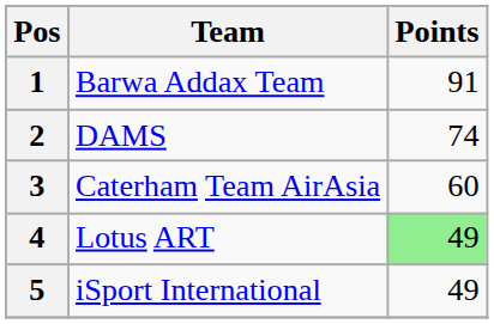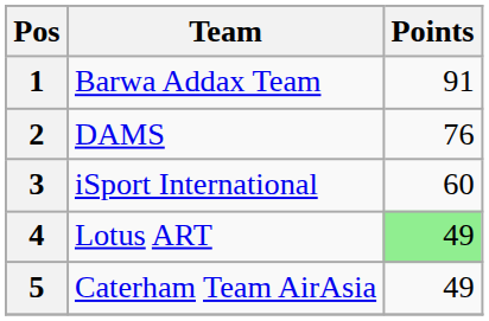2 | Points: 74 -> 76
3 | Team: Caterham Team AirAsia -> iSport International
5 | Team: iSport International -> Caterham Team AirAsia
